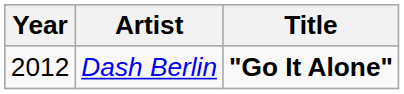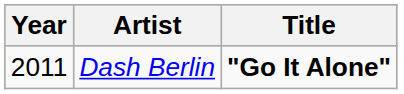Dash Berlin | Year: 2012 -> 2011
